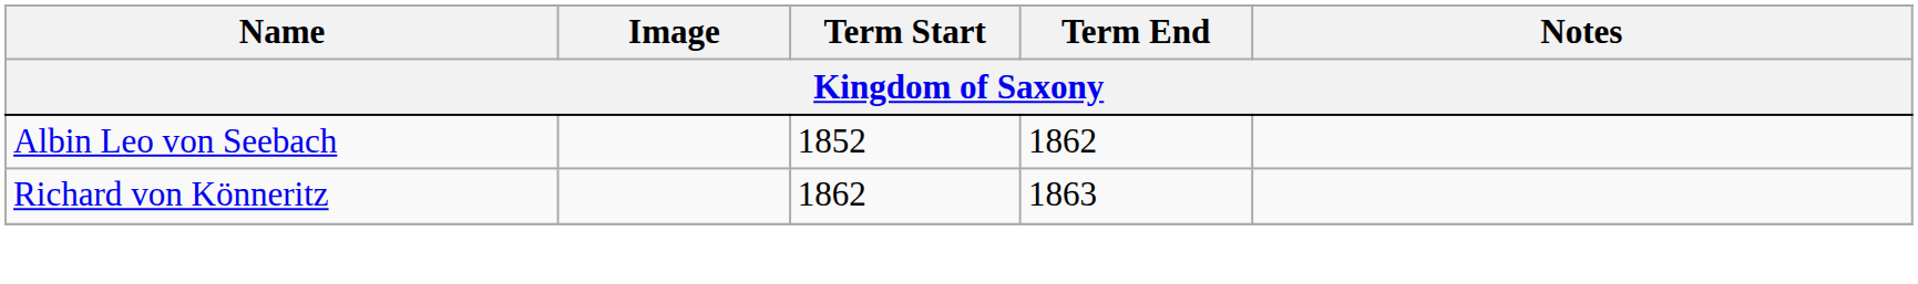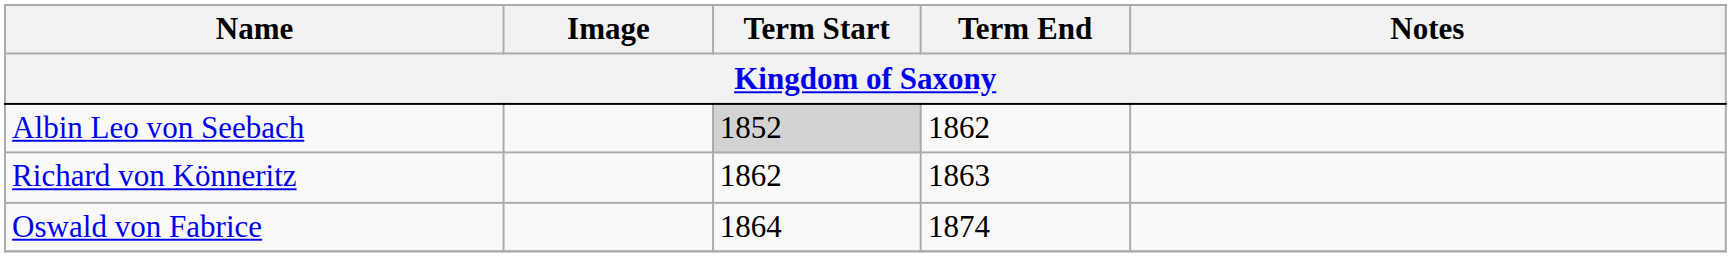Albin Leo von Seebach | Term Start: no background -> lightgrey background
+ row: Oswald von Fabrice | 1864 | 1874
